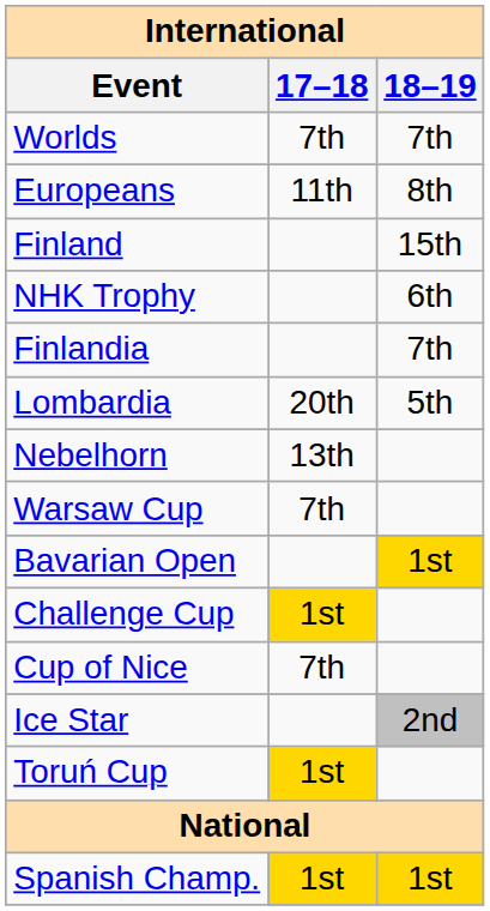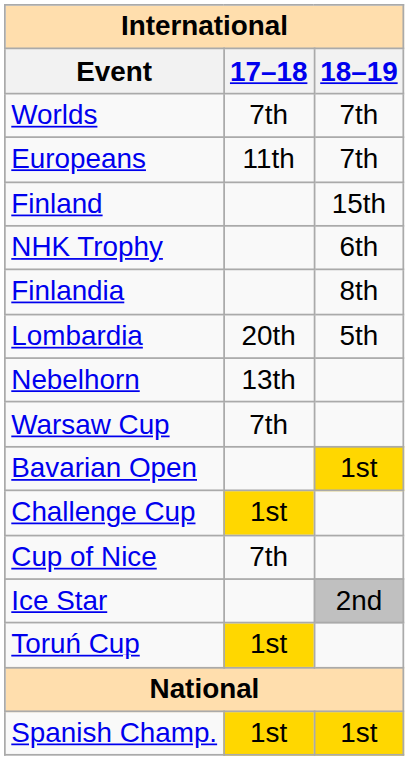Europeans | 18–19: 8th -> 7th
Finlandia | 18–19: 7th -> 8th
